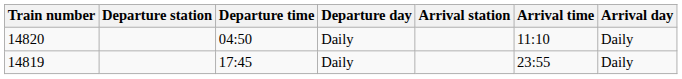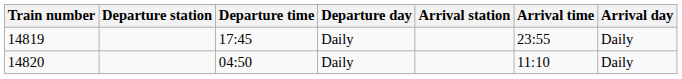rows swapped: 14819 <-> 14820
